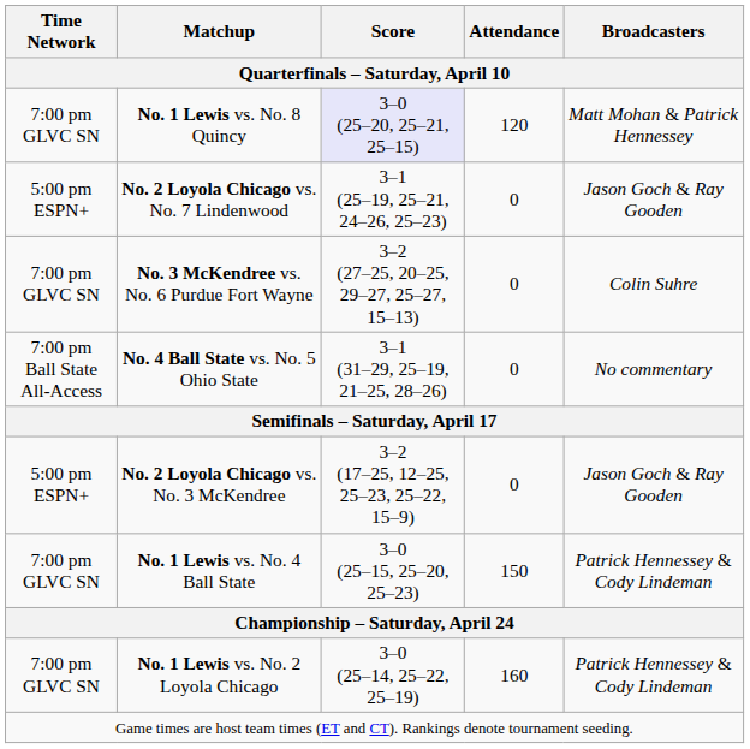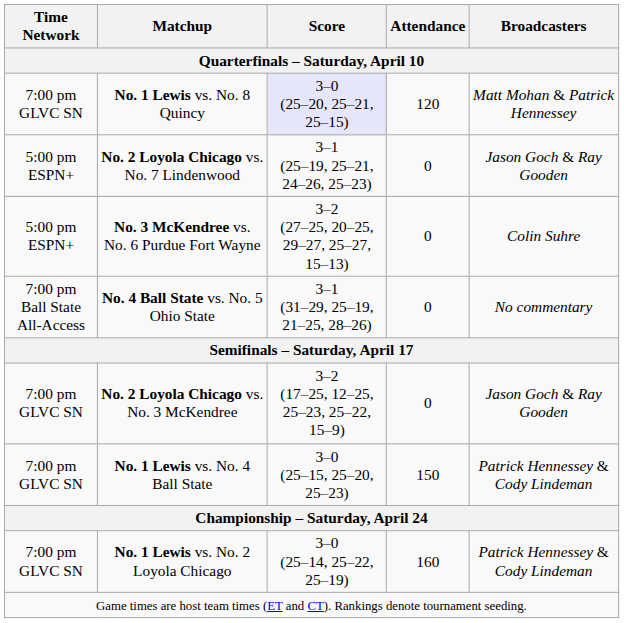No. 3 McKendree vs. No. 6 Purdue Fort Wayne | Time Network: 7:00 pm GLVC SN -> 5:00 pm ESPN+
No. 2 Loyola Chicago vs. No. 3 McKendree | Time Network: 5:00 pm ESPN+ -> 7:00 pm GLVC SN
